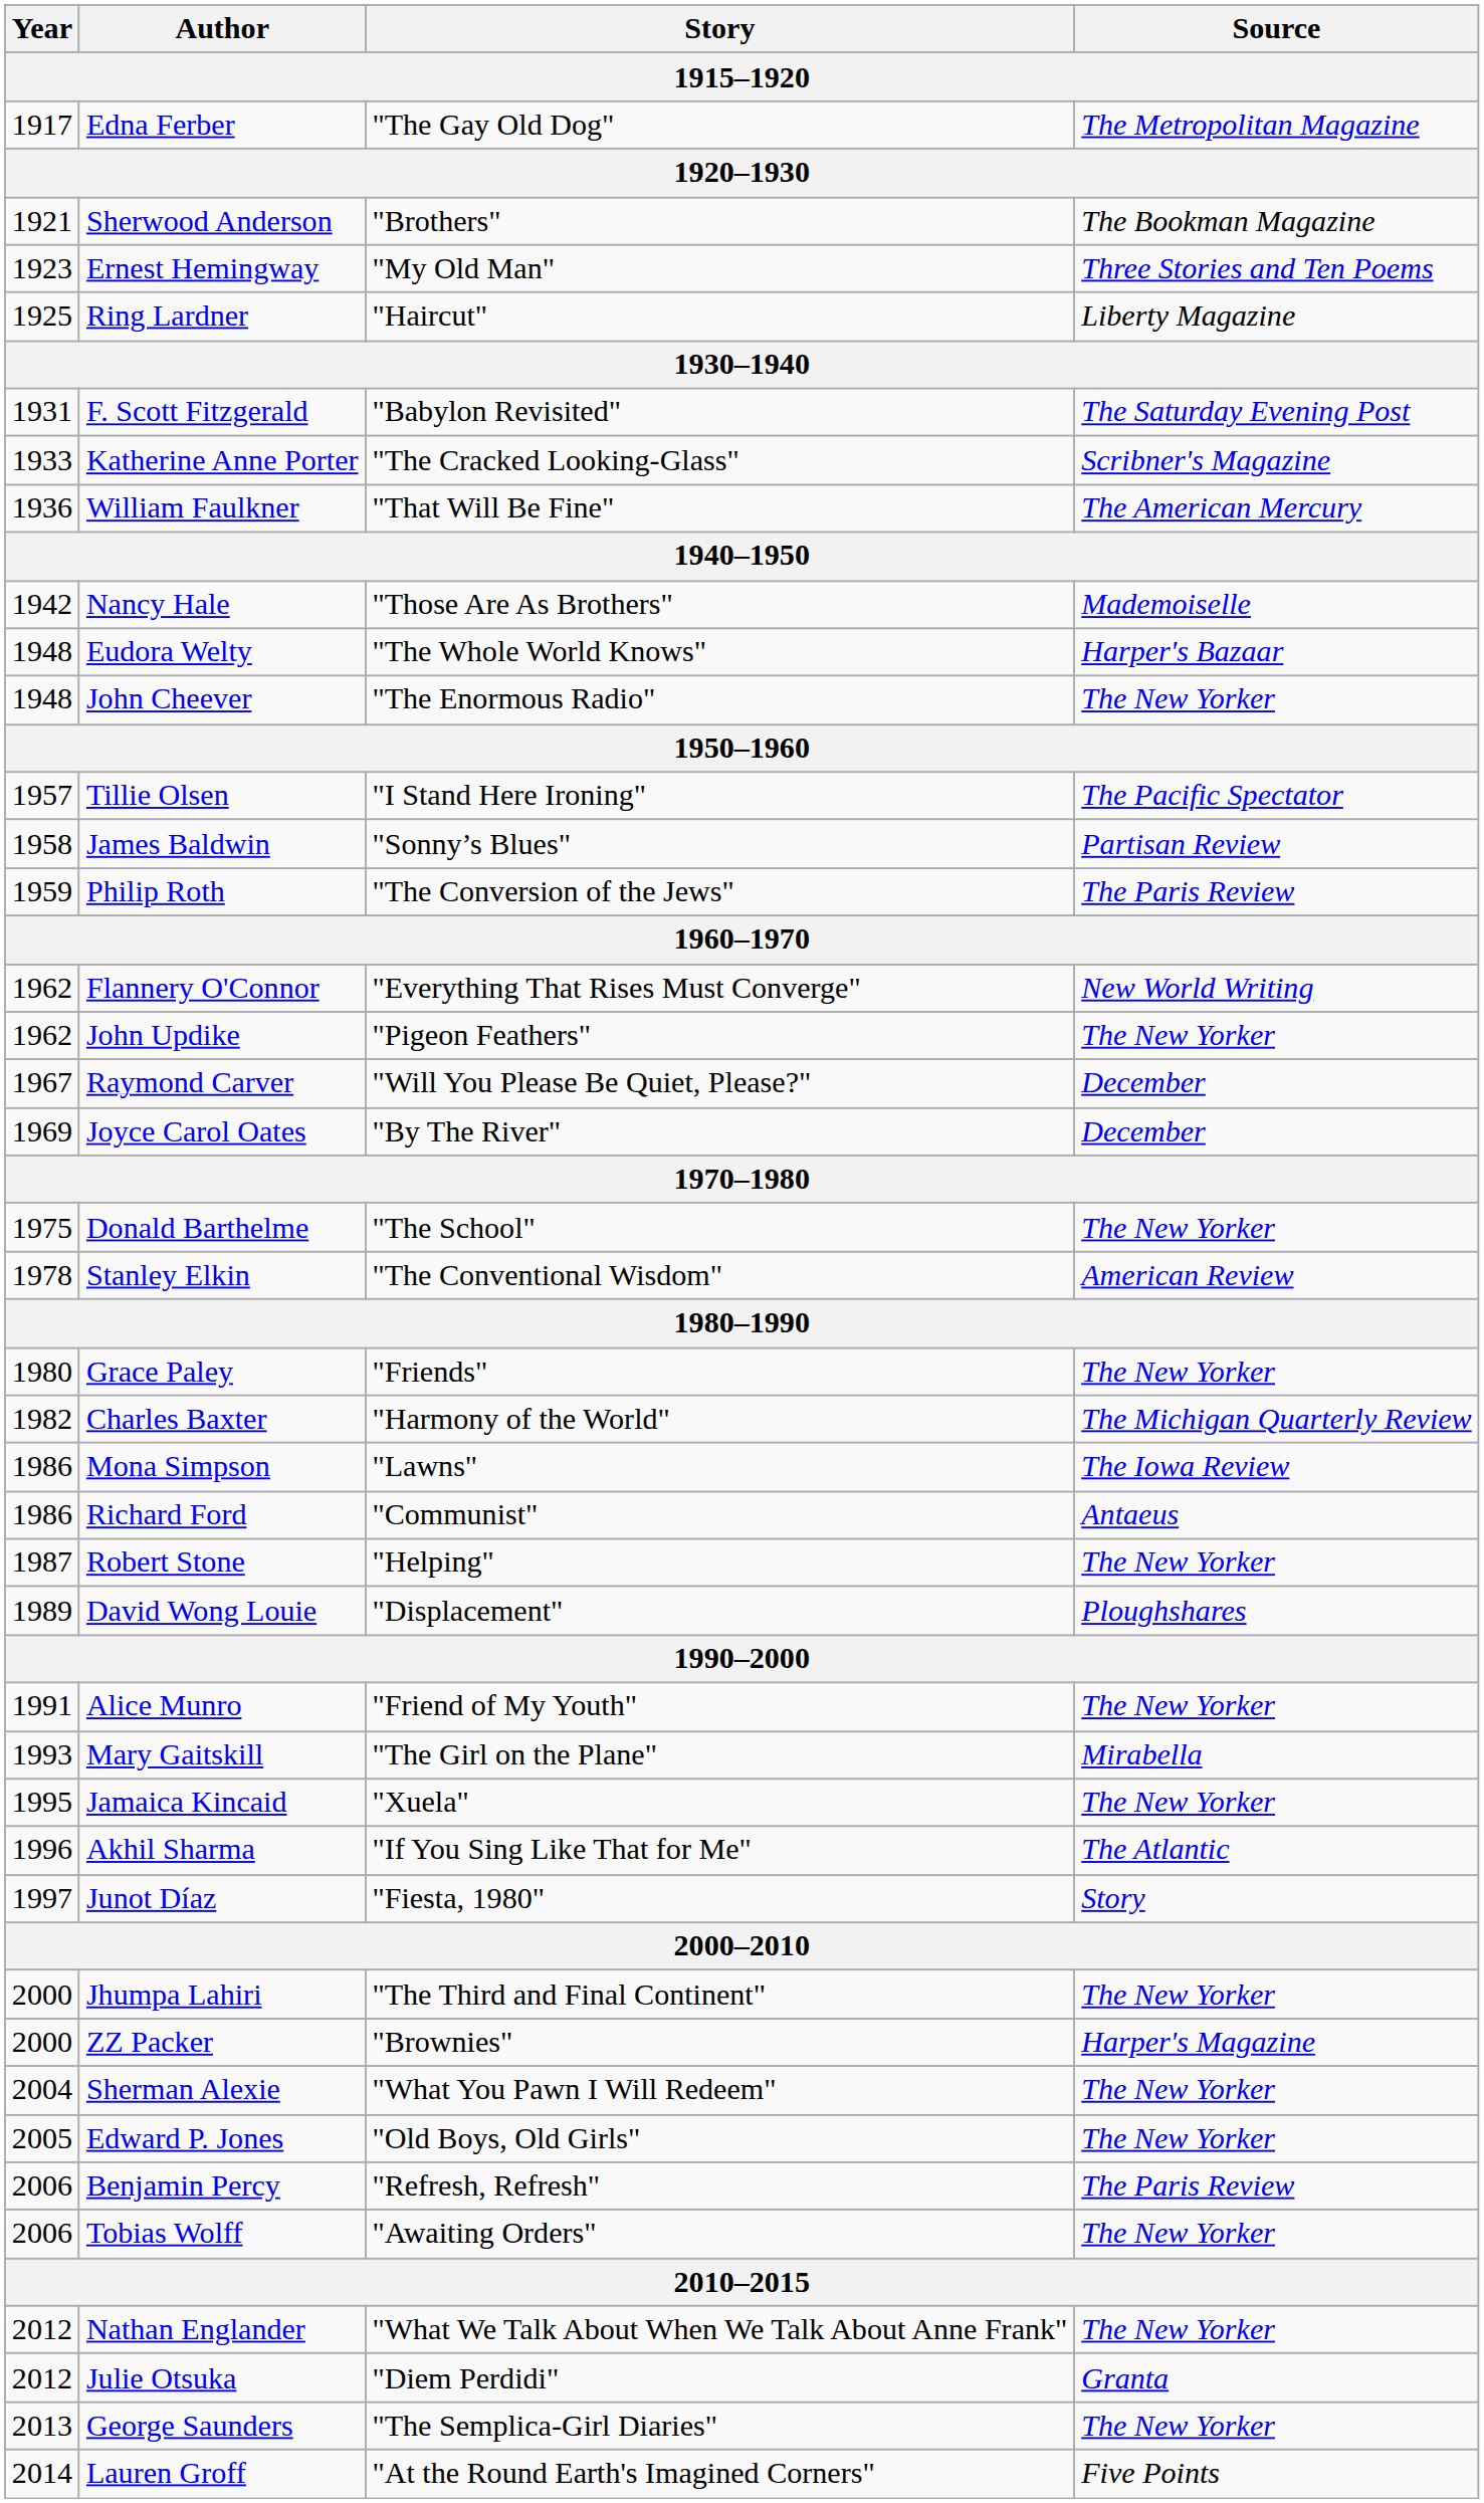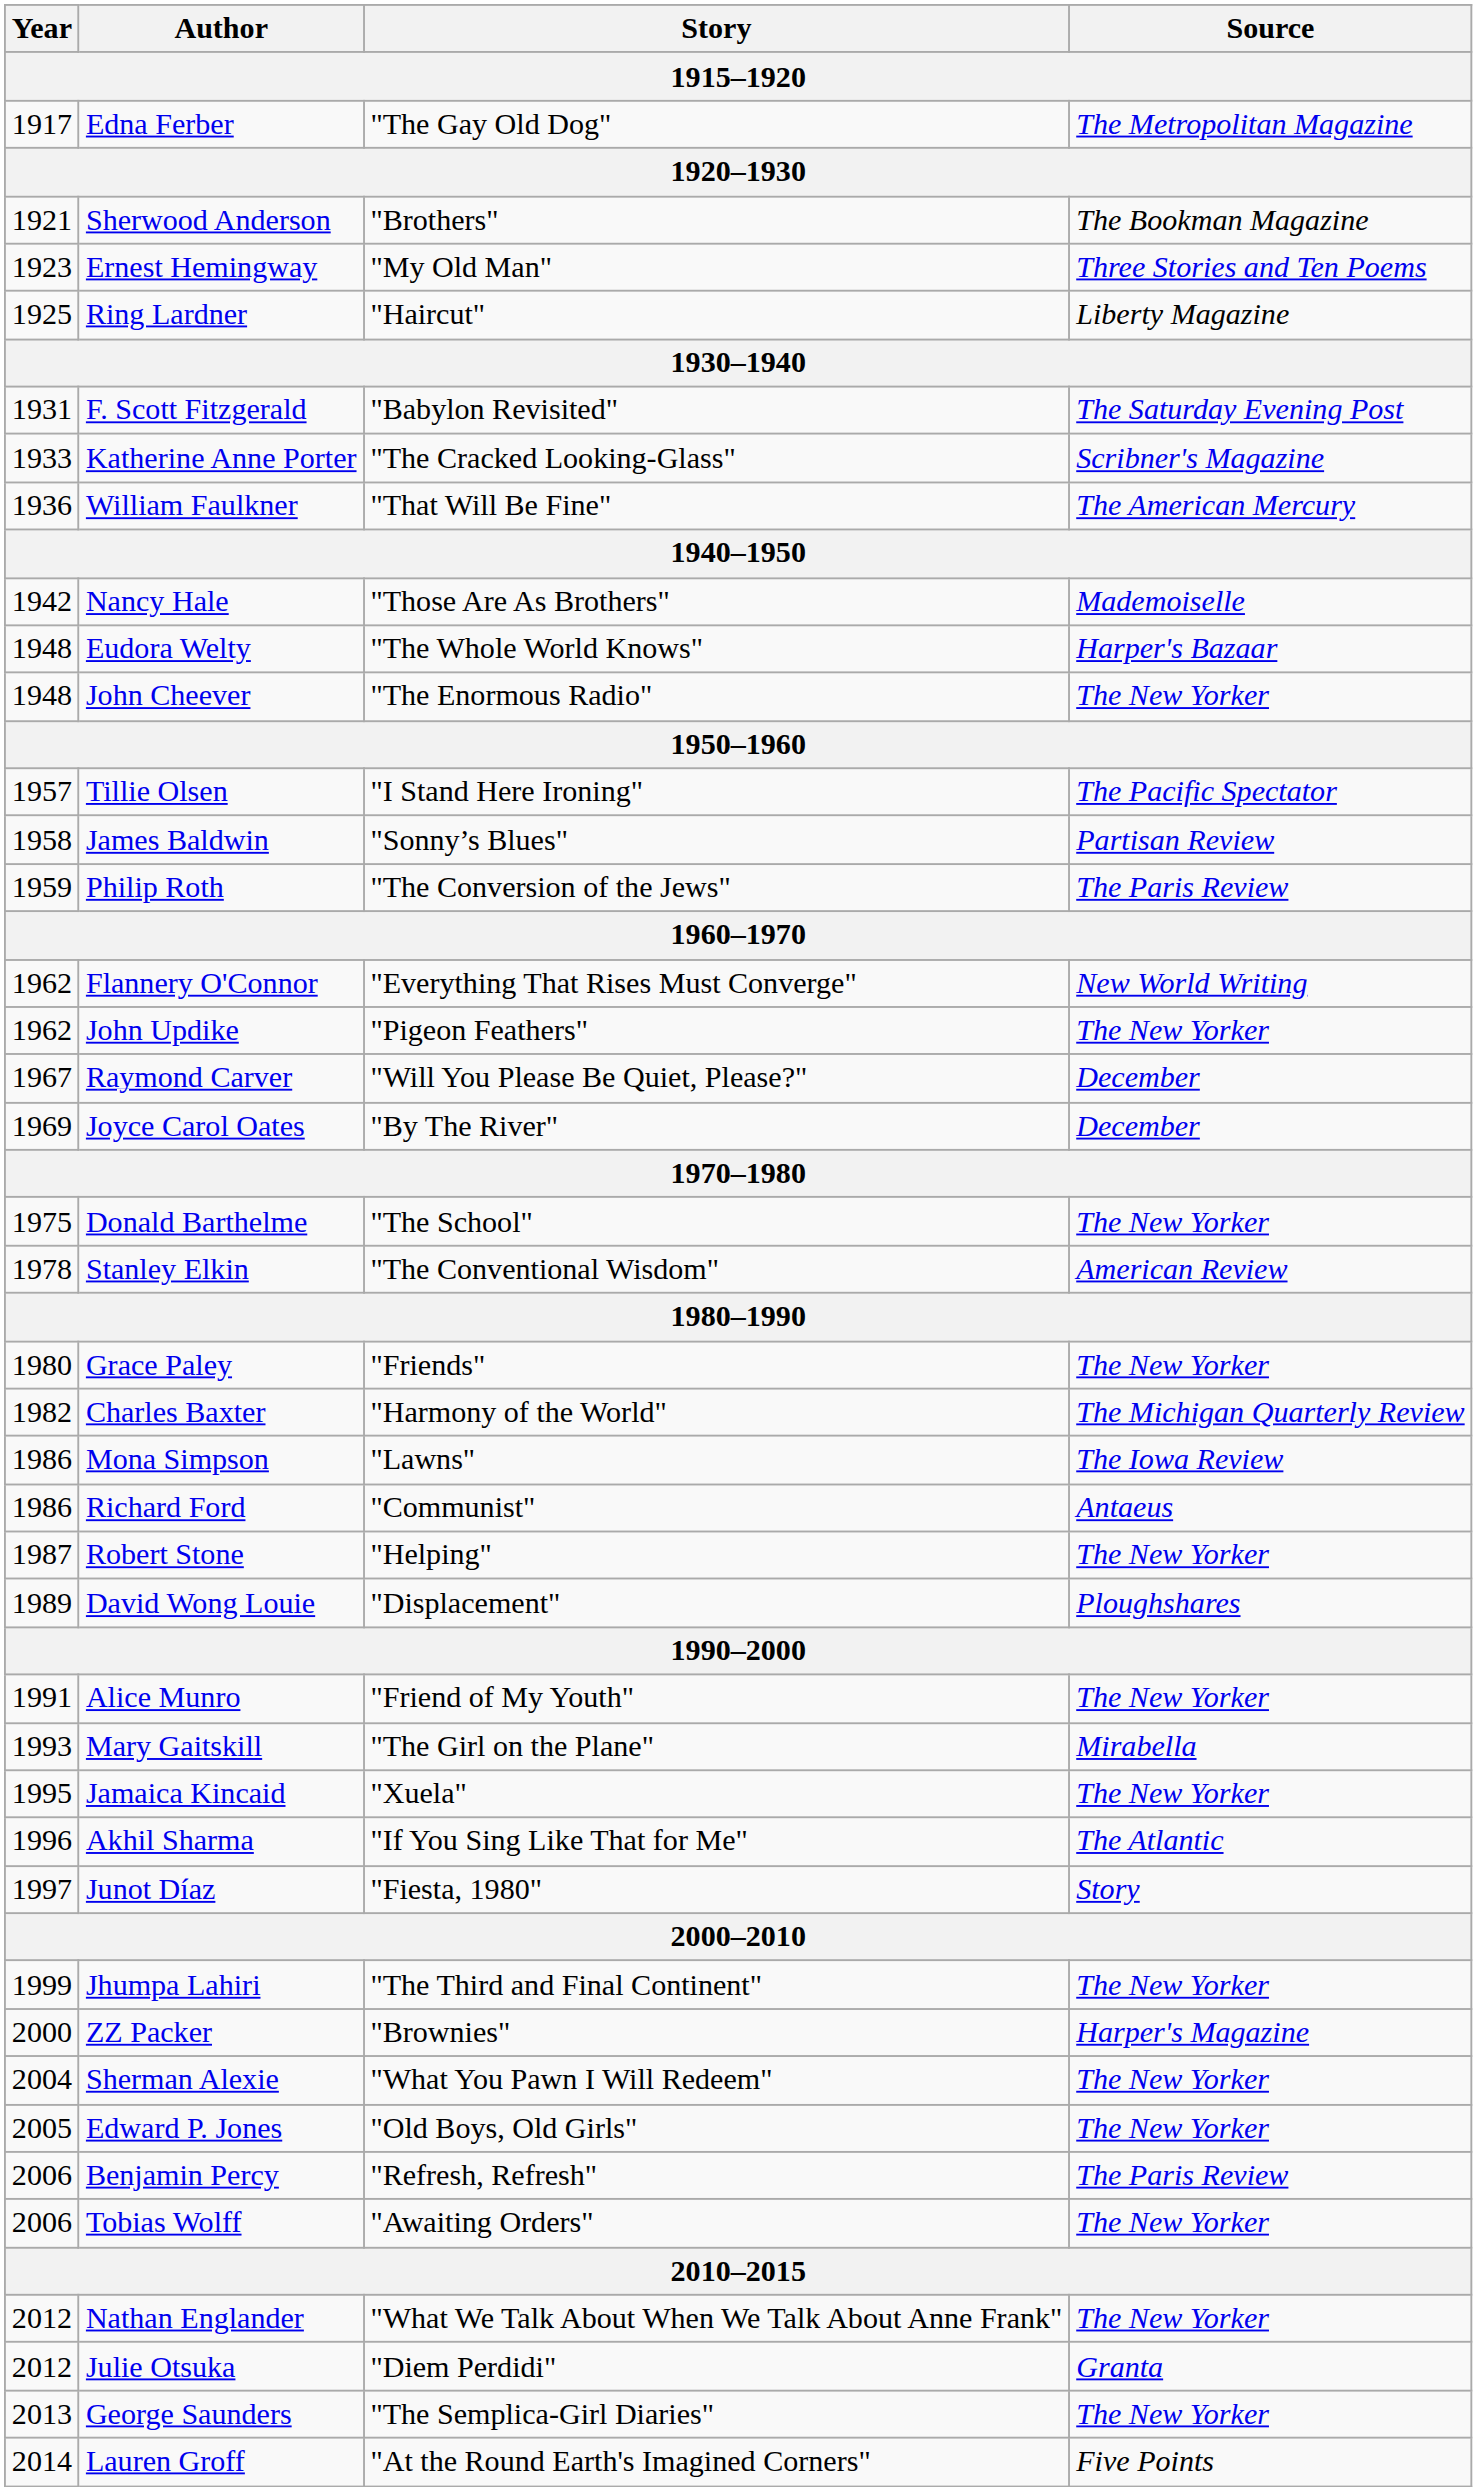Jhumpa Lahiri | Year: 2000 -> 1999
